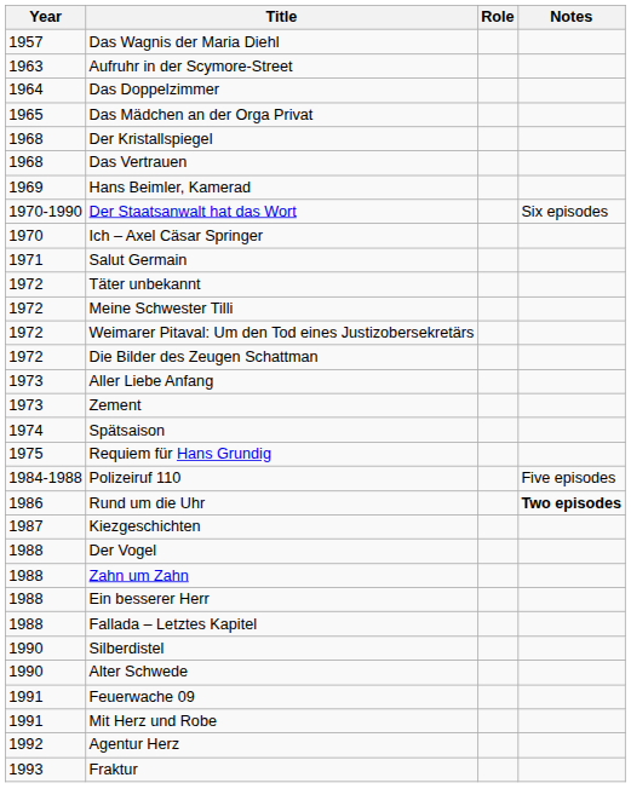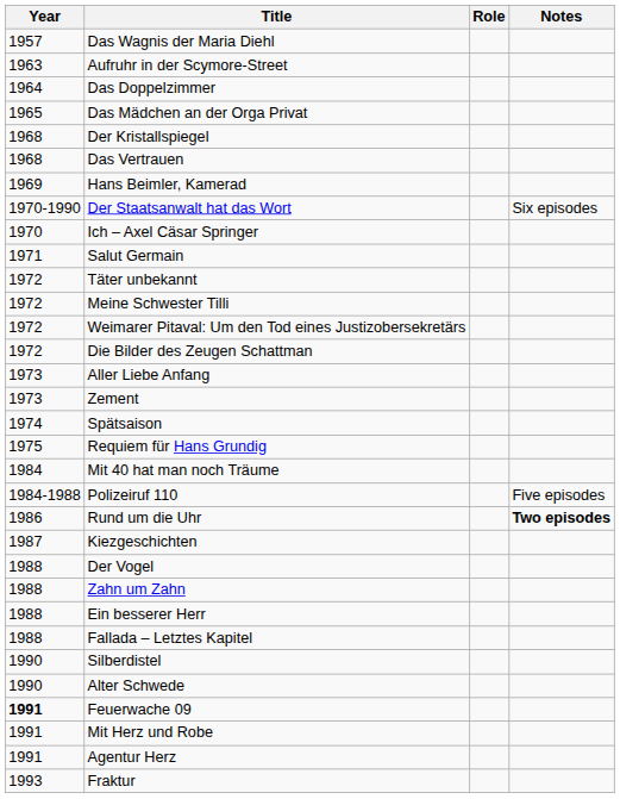+ row: 1984 | Mit 40 hat man noch Träume
Feuerwache 09 | Year: normal -> bold
Agentur Herz | Year: 1992 -> 1991
